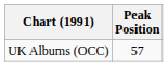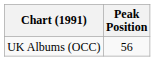UK Albums (OCC) | Peak Position: 57 -> 56
